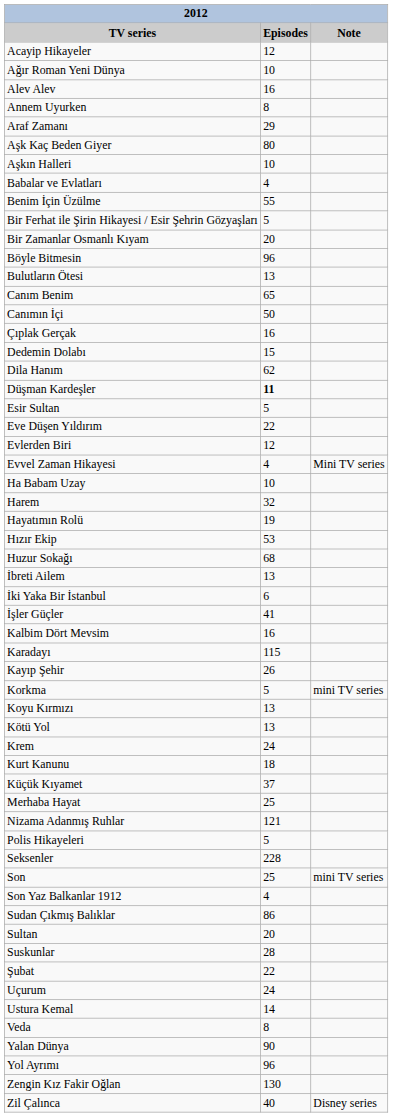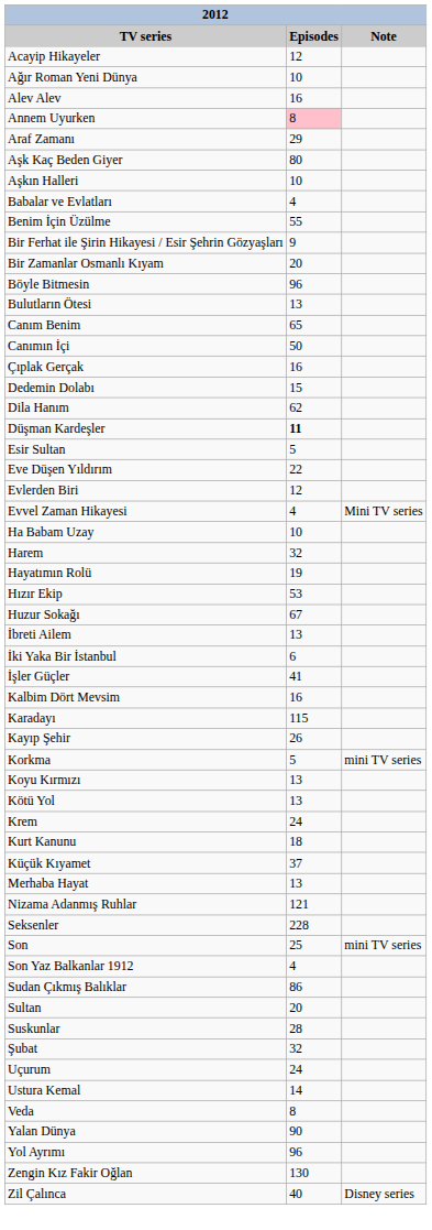Annem Uyurken | Episodes: no background -> pink background
Bir Ferhat ile Şirin Hikayesi / Esir Şehrin Gözyaşları | Episodes: 5 -> 9
Huzur Sokağı | Episodes: 68 -> 67
Merhaba Hayat | Episodes: 25 -> 13
- row: Polis Hikayeleri | 5
Şubat | Episodes: 22 -> 32
